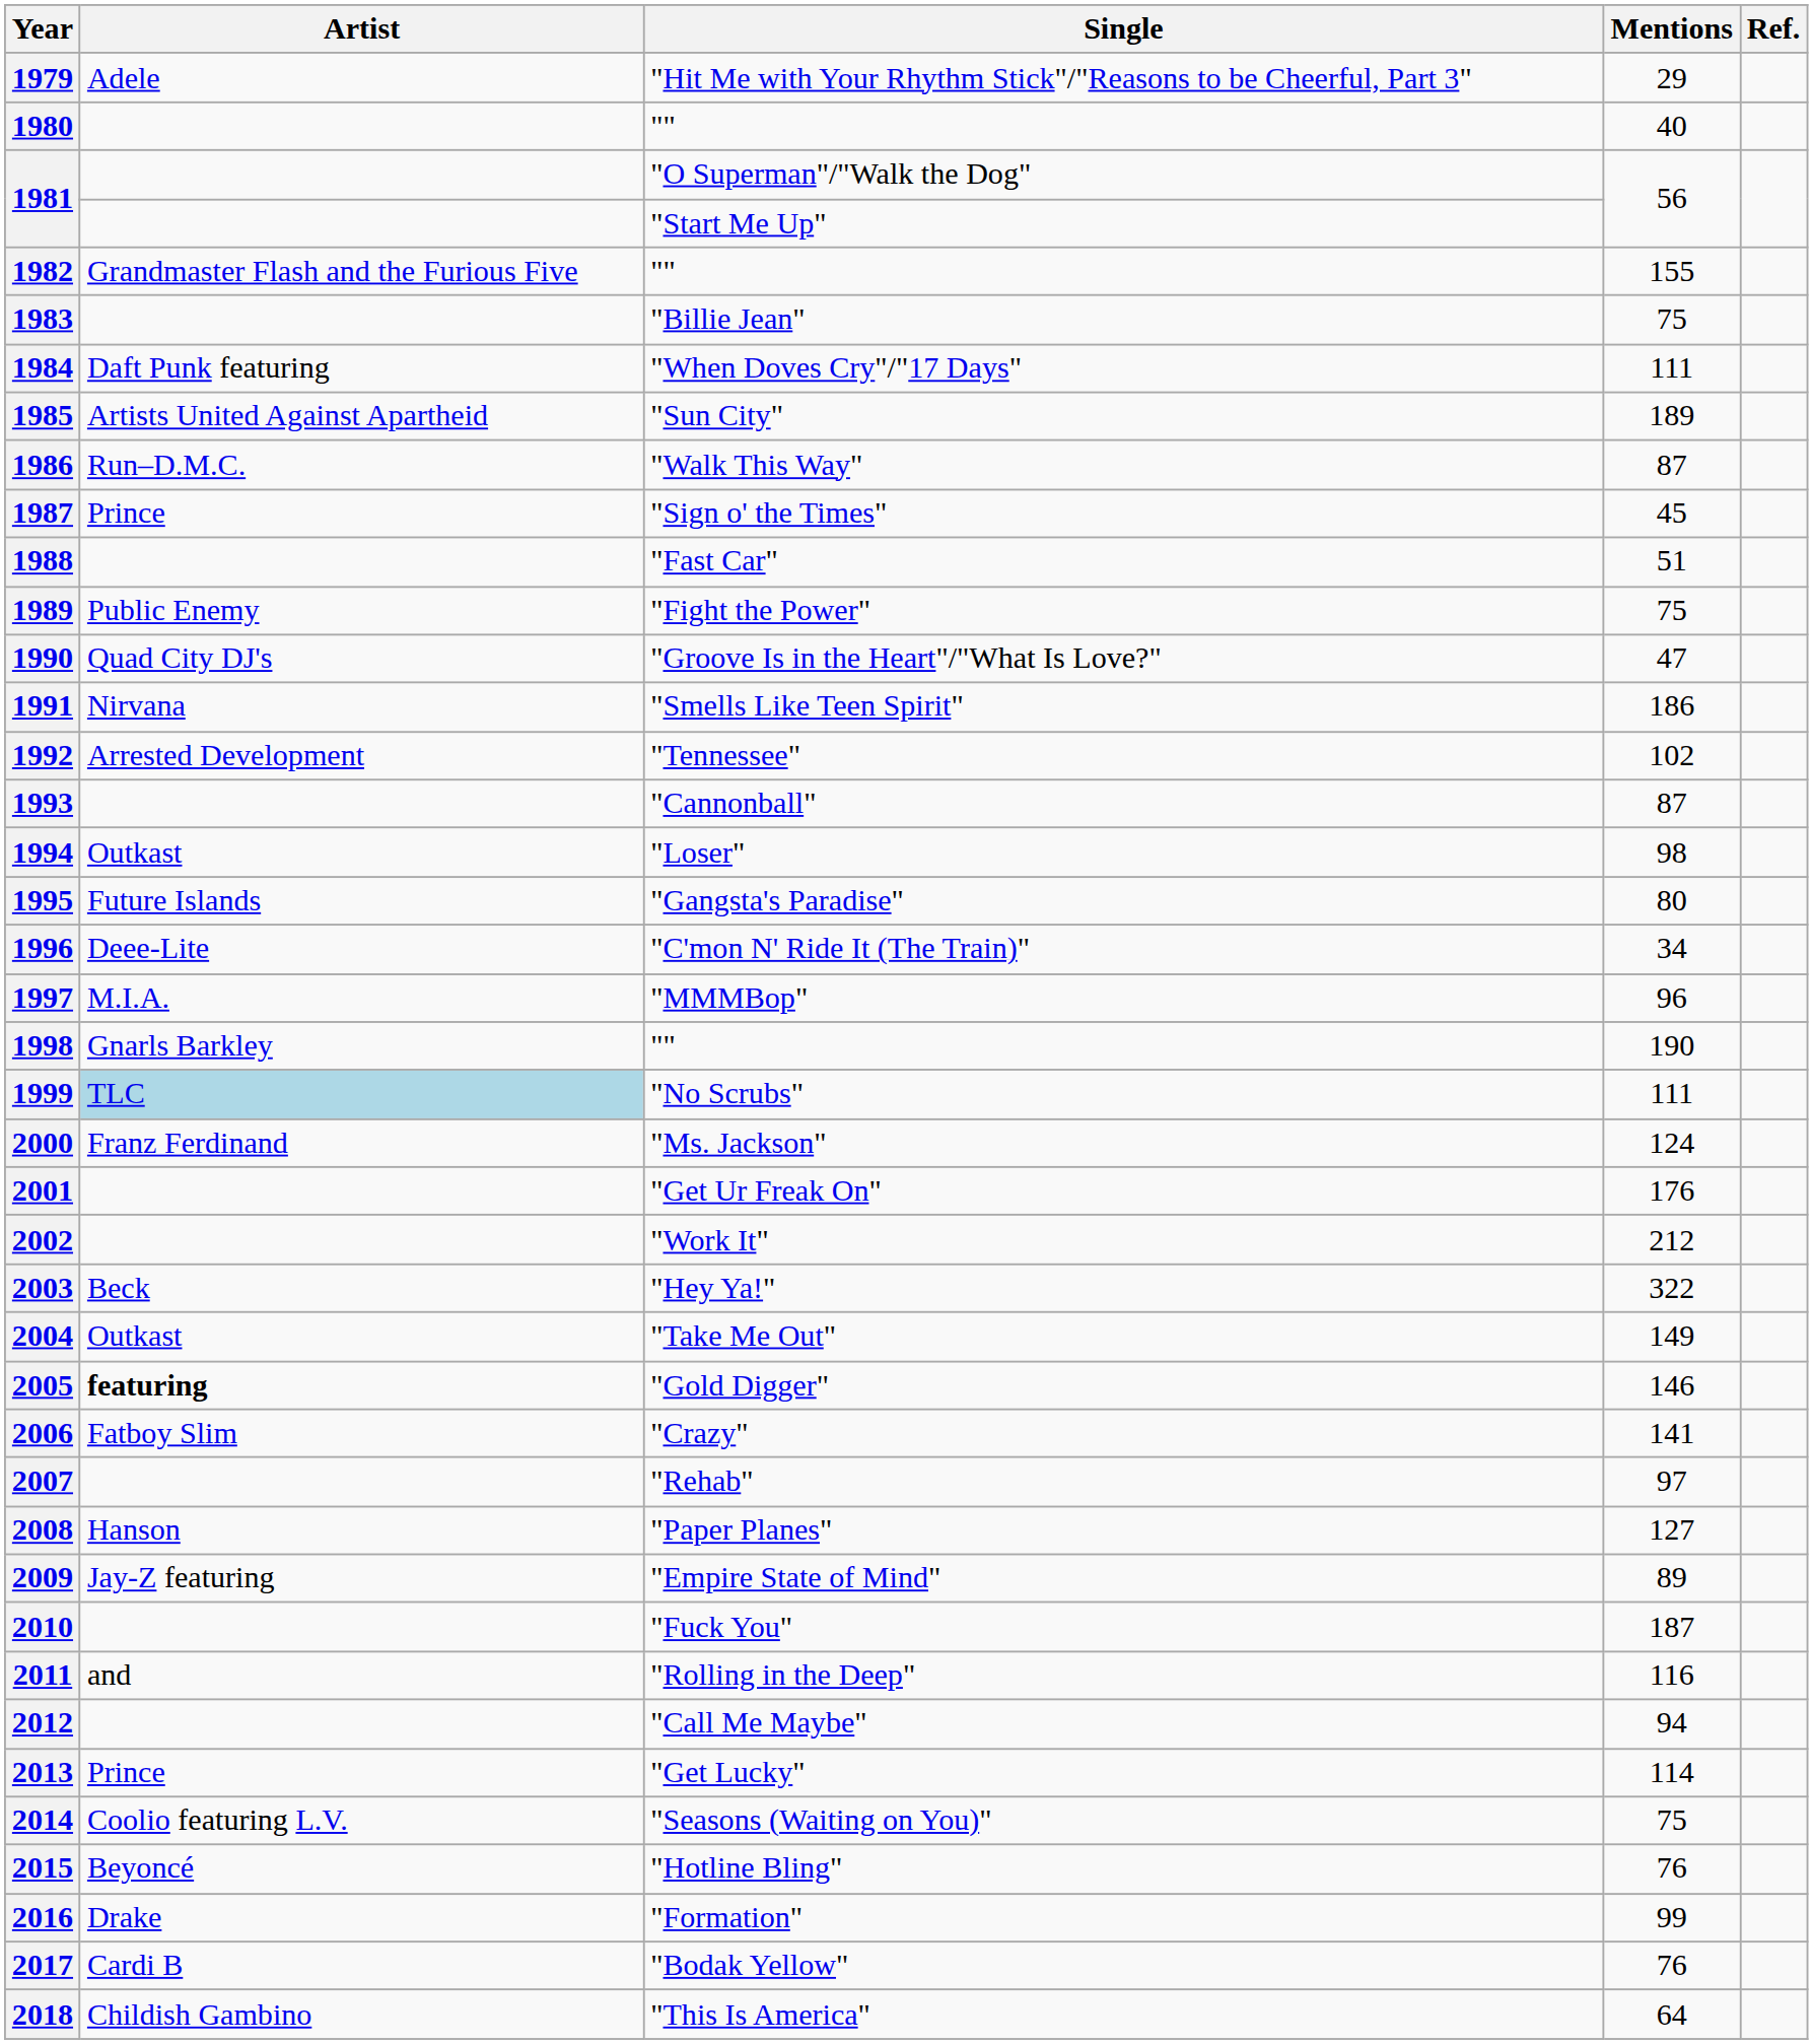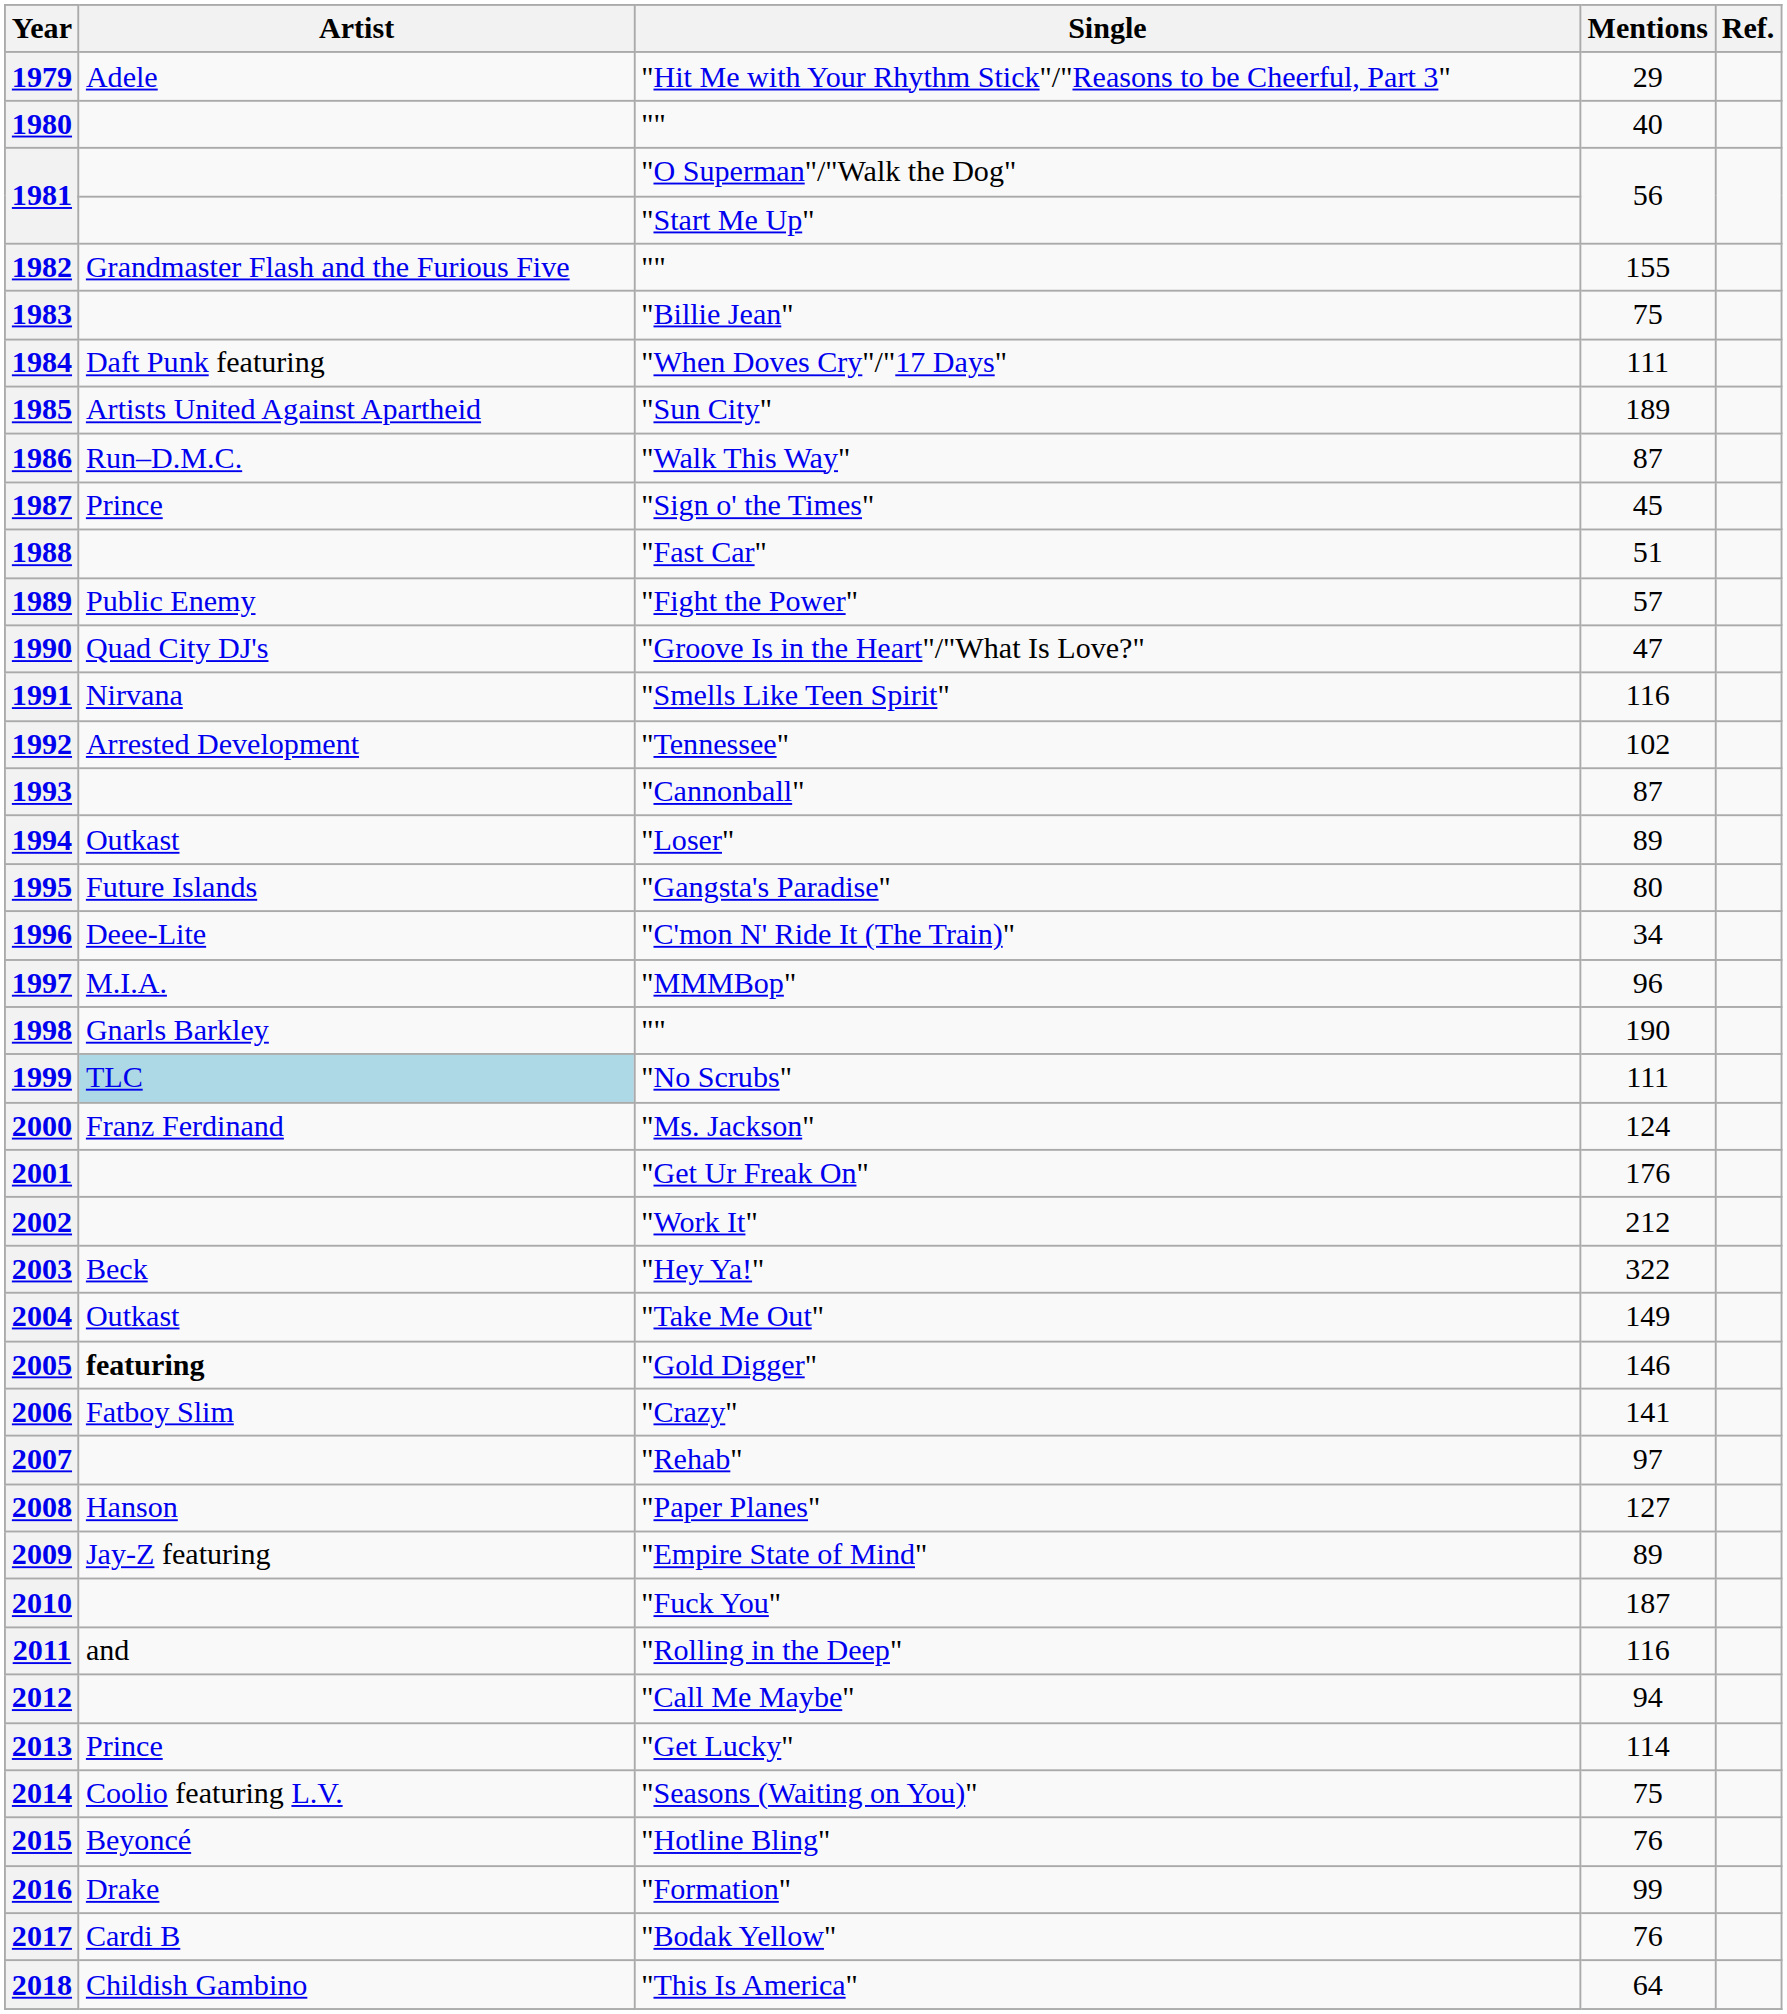1989 | Mentions: 75 -> 57
1991 | Mentions: 186 -> 116
1994 | Mentions: 98 -> 89
